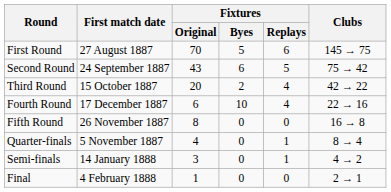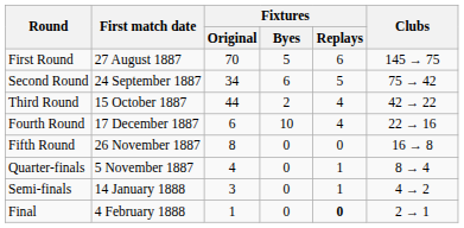Second Round | Fixtures / Original: 43 -> 34
Third Round | Fixtures / Original: 20 -> 44
Final | Fixtures / Replays: normal -> bold
